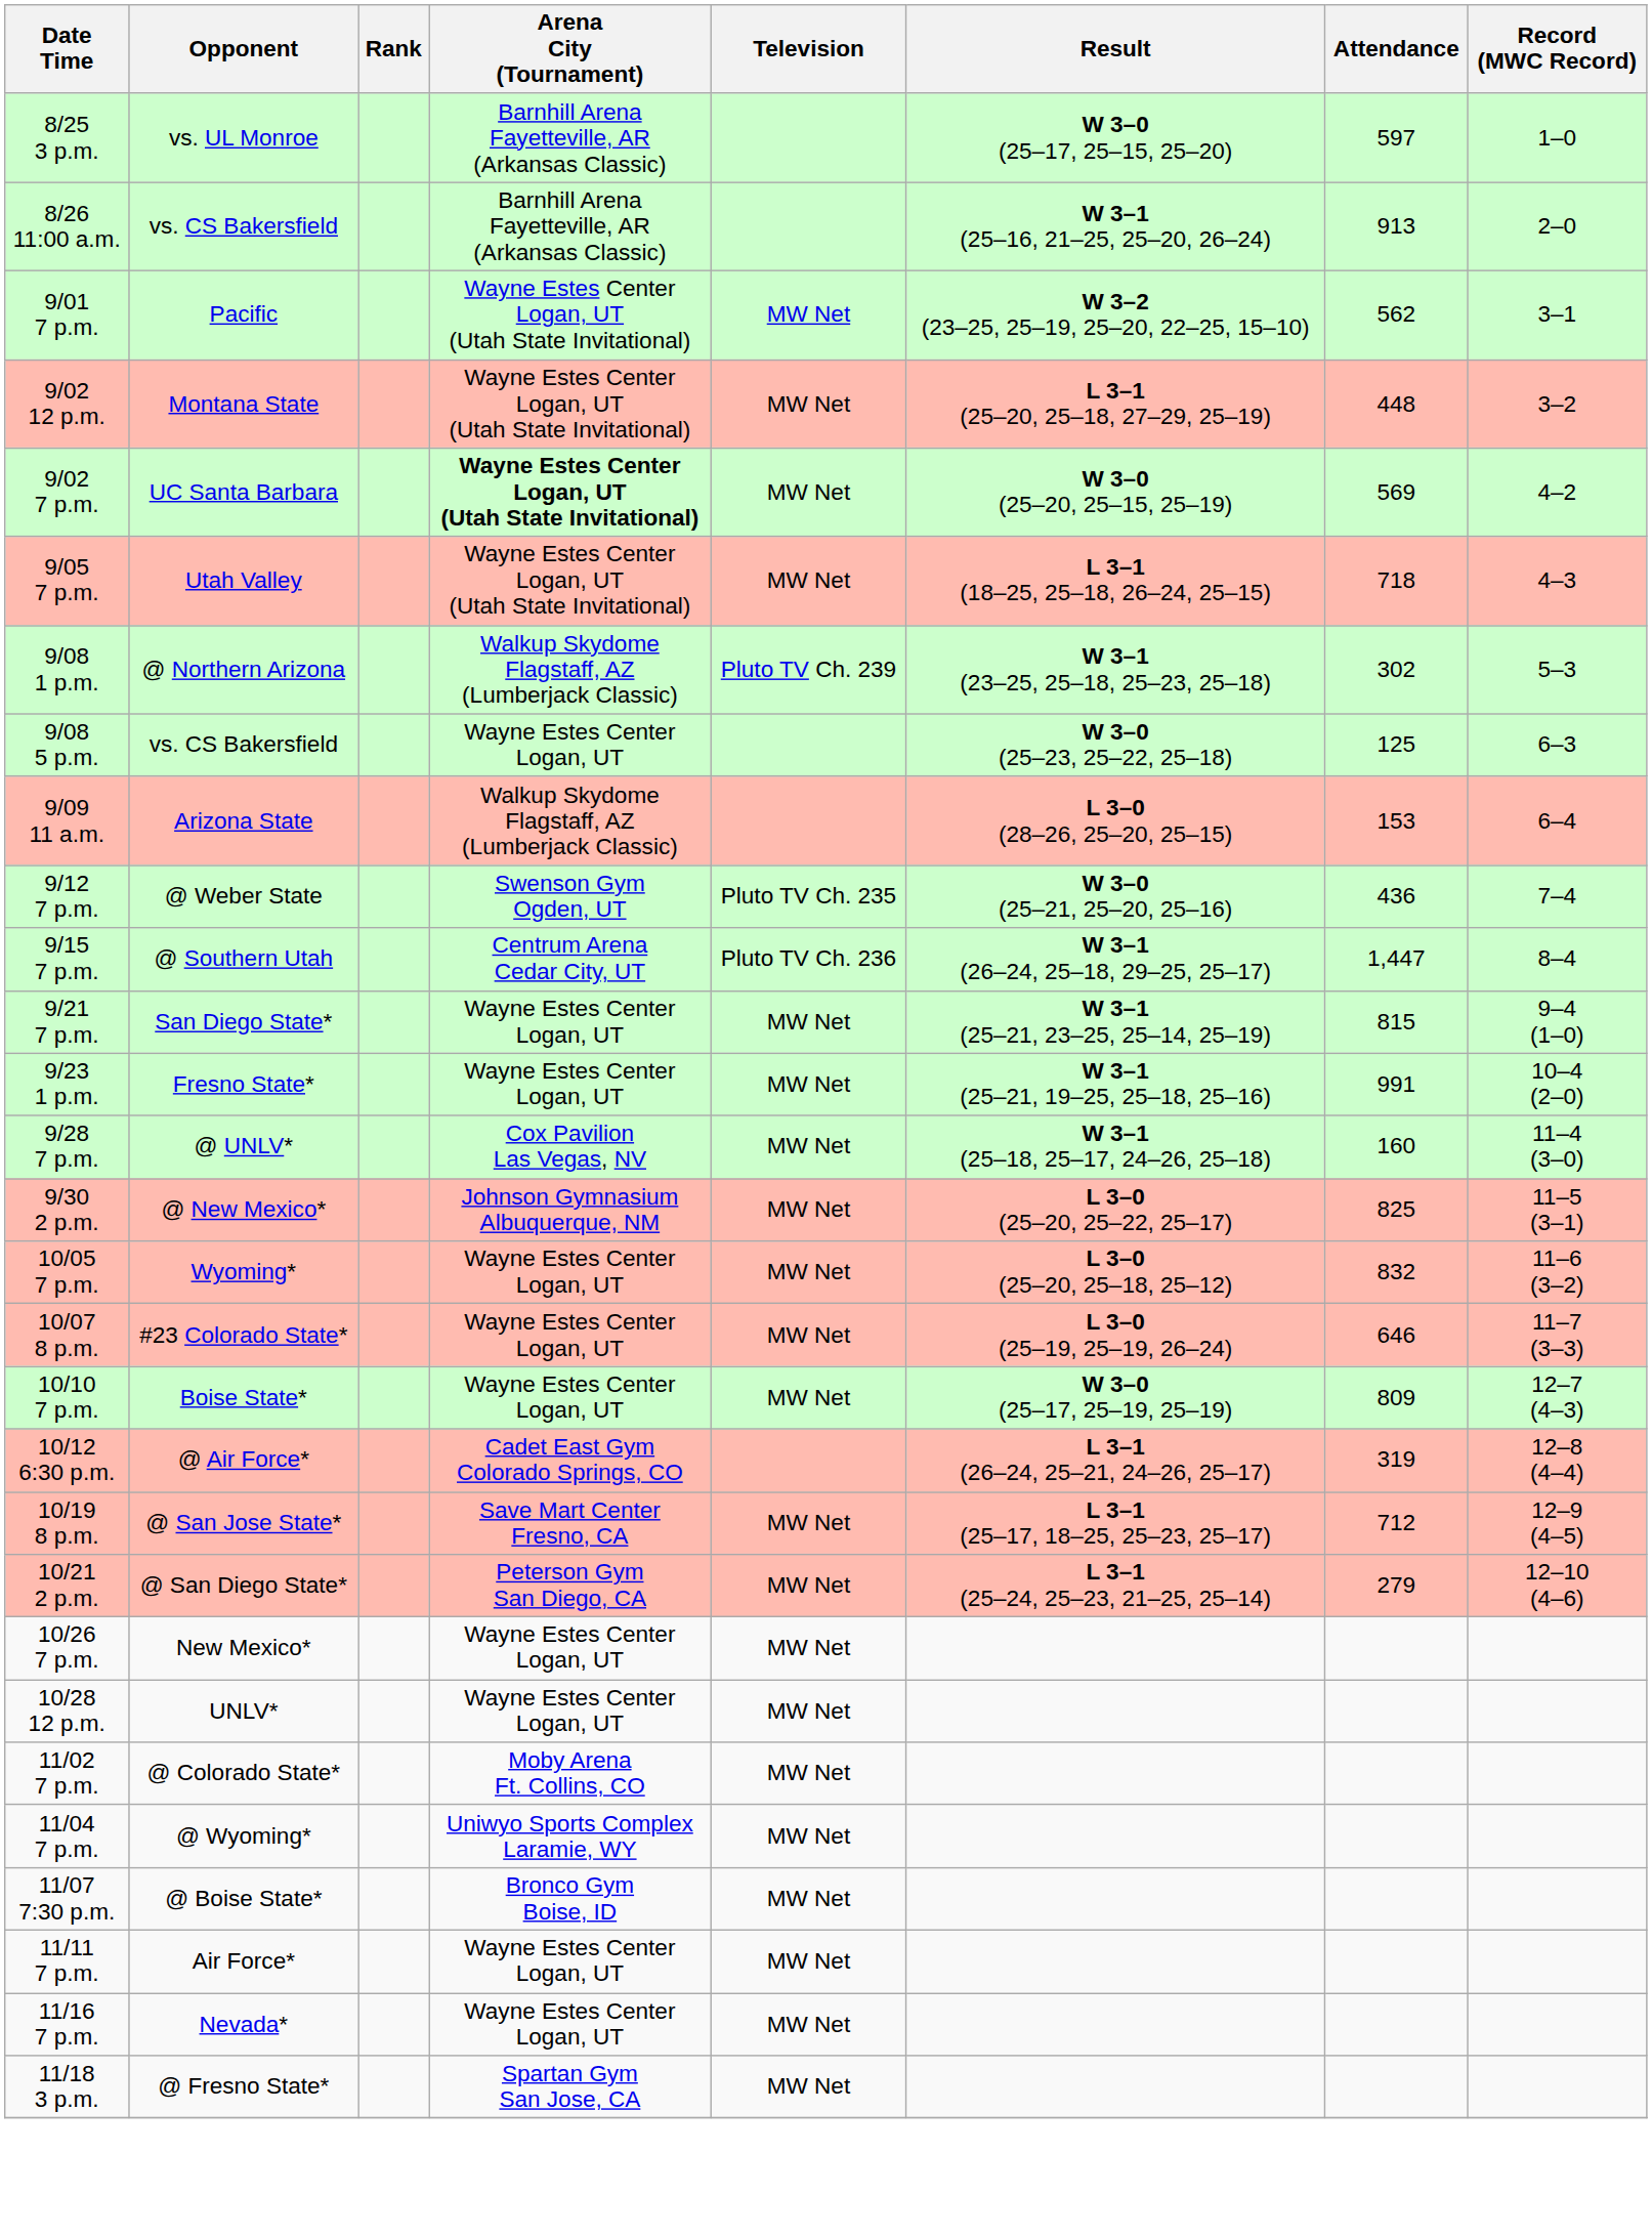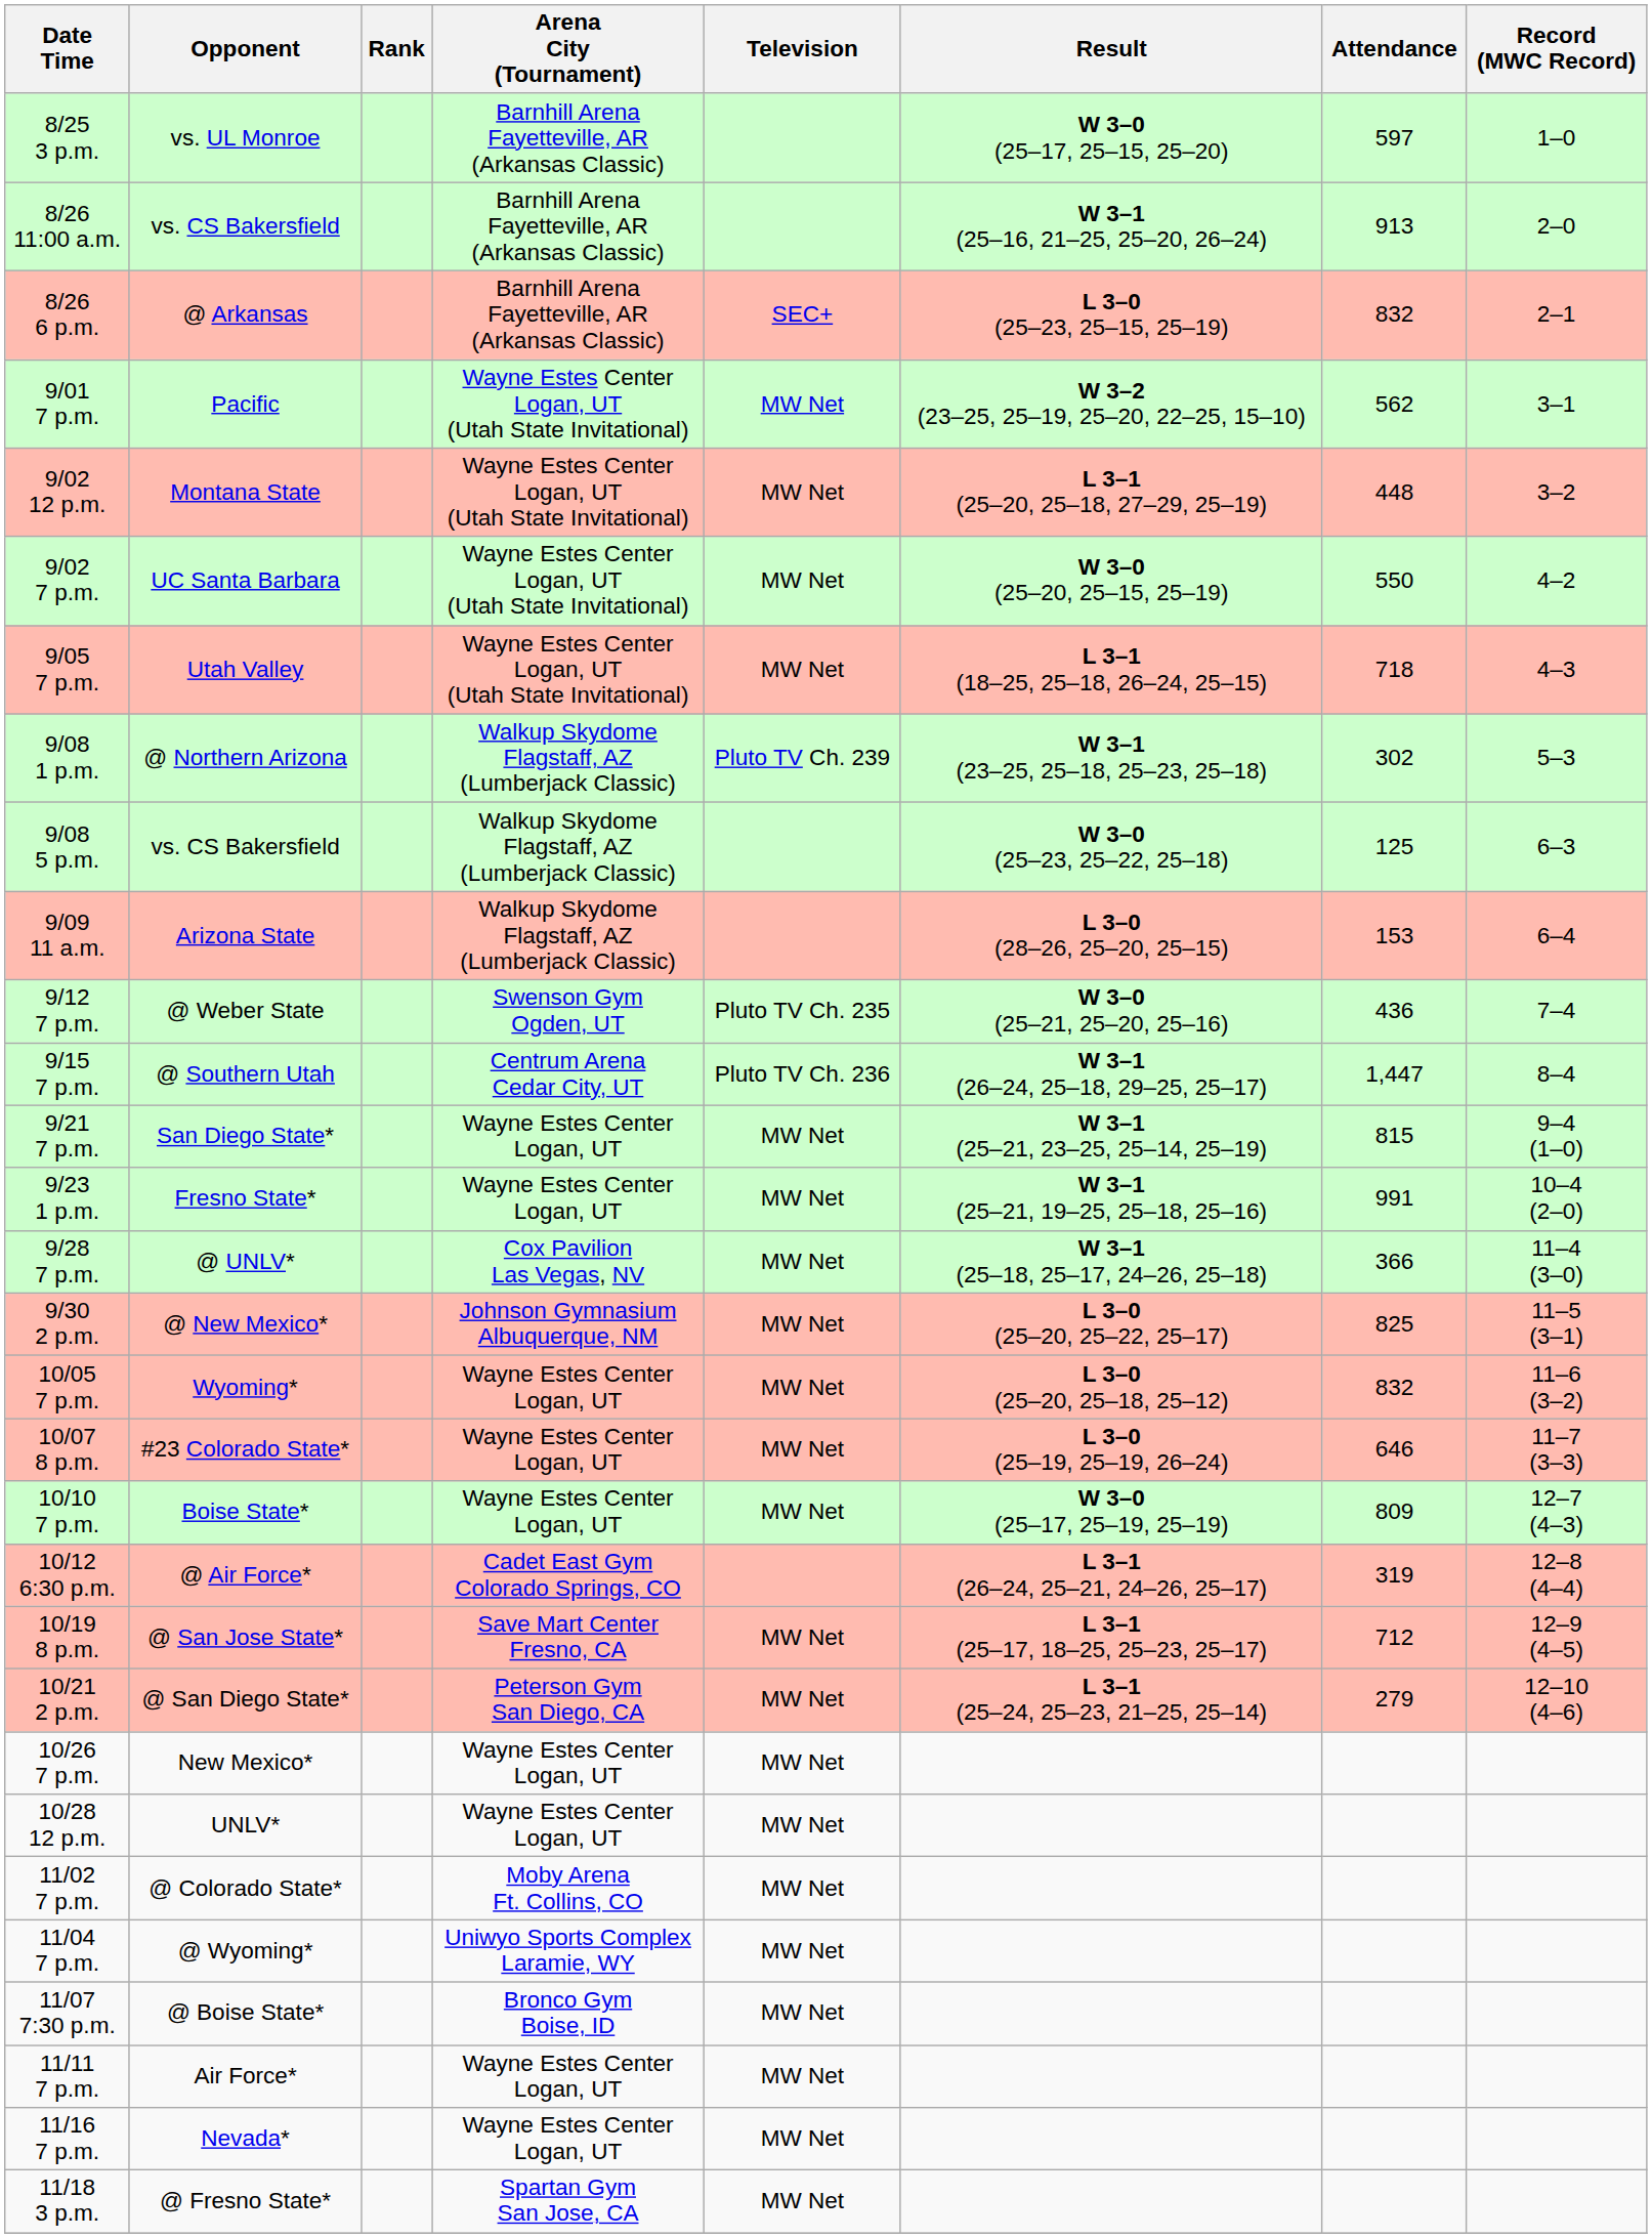+ row: 8/26 6 p.m. | @ Arkansas | Barnhill Arena Fayetteville, AR (Arkansas Classic) | SEC+ | L 3–0 (25–23, 25–15, 25–19) | 832 | 2–1
9/02 7 p.m. | Arena City (Tournament): bold -> normal
9/02 7 p.m. | Attendance: 569 -> 550
9/08 5 p.m. | Arena City (Tournament): Wayne Estes Center Logan, UT -> Walkup Skydome Flagstaff, AZ (Lumberjack Classic)
9/28 7 p.m. | Attendance: 160 -> 366
